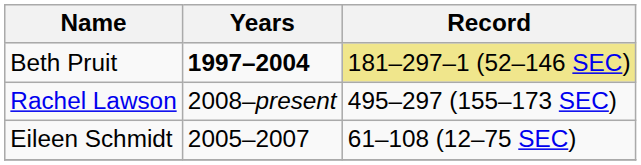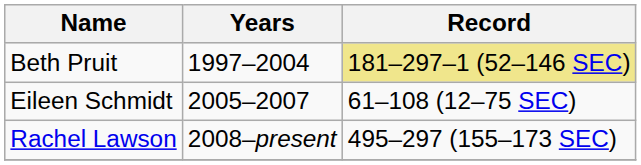Beth Pruit | Years: bold -> normal
rows swapped: Eileen Schmidt <-> Rachel Lawson
